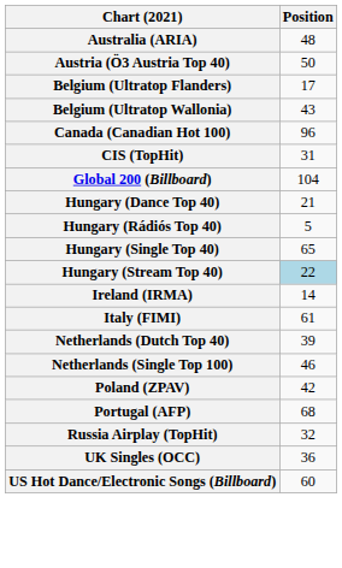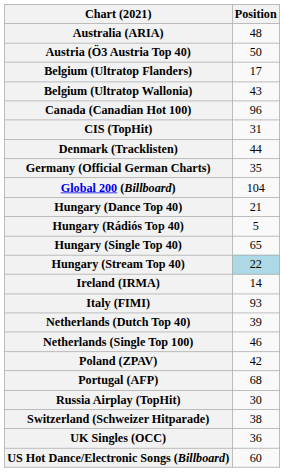+ row: Denmark (Tracklisten) | 44
+ row: Germany (Official German Charts) | 35
Italy (FIMI) | Position: 61 -> 93
Russia Airplay (TopHit) | Position: 32 -> 30
+ row: Switzerland (Schweizer Hitparade) | 38
